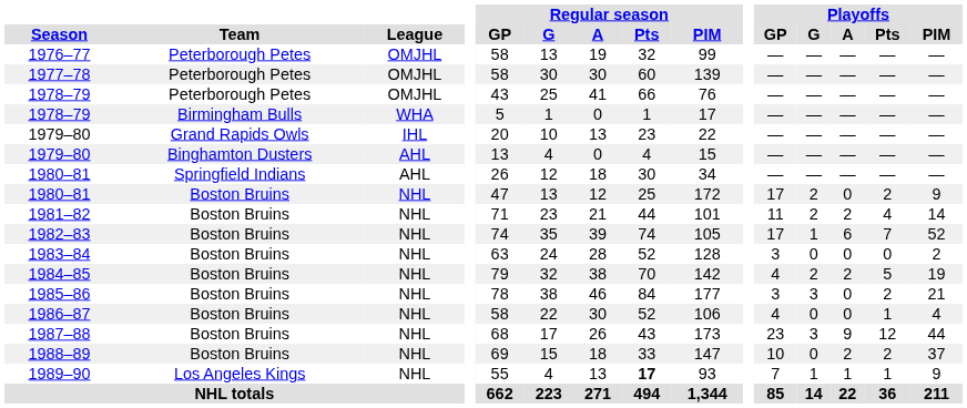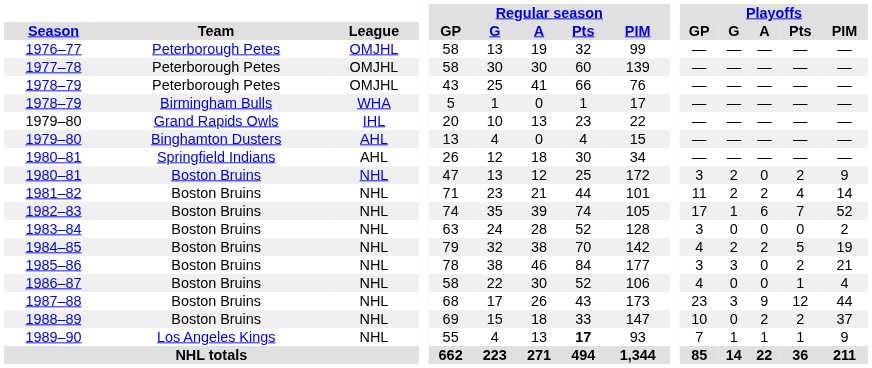1980–81 / Boston Bruins | Playoffs / GP: 17 -> 3
